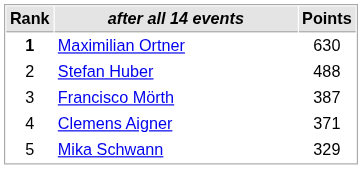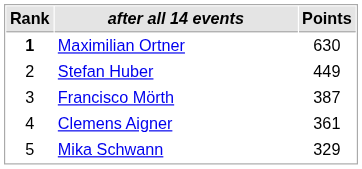Stefan Huber | Points: 488 -> 449
Clemens Aigner | Points: 371 -> 361
